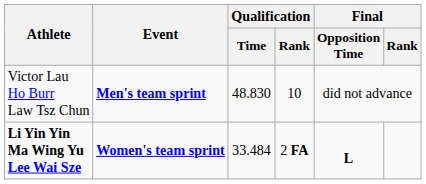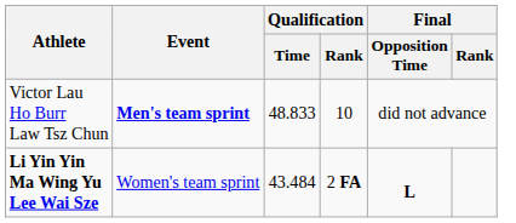Victor Lau Ho Burr Law Tsz Chun | Qualification / Time: 48.830 -> 48.833
Li Yin Yin Ma Wing Yu Lee Wai Sze | Event: bold -> normal
Li Yin Yin Ma Wing Yu Lee Wai Sze | Qualification / Time: 33.484 -> 43.484
